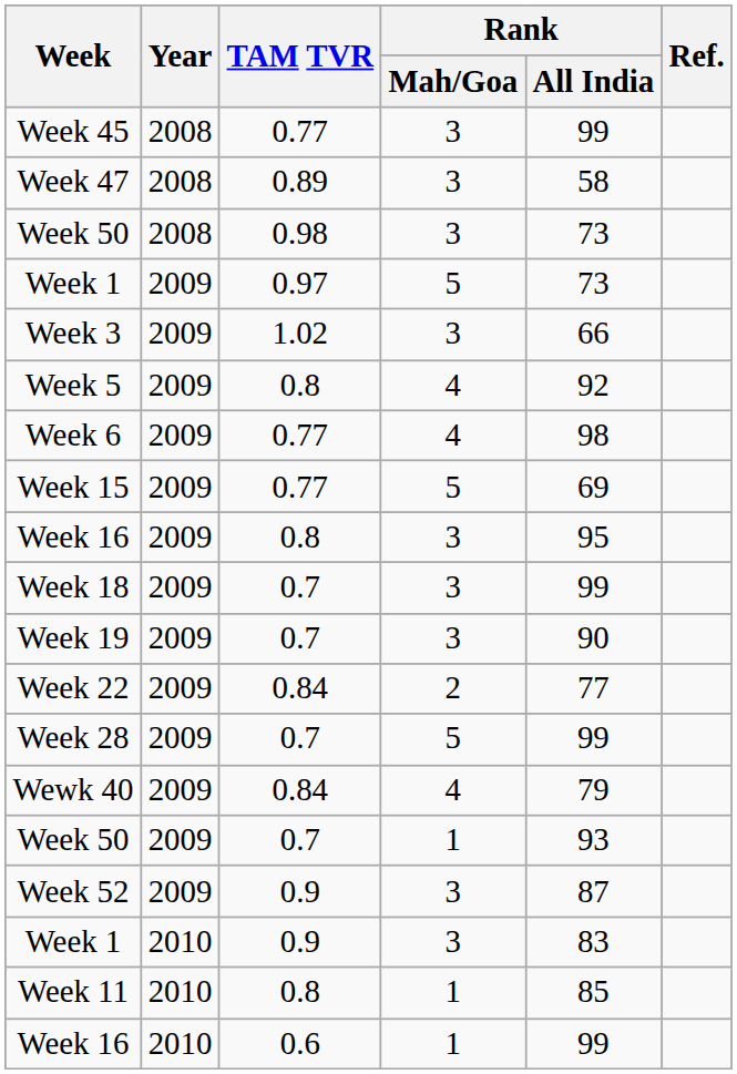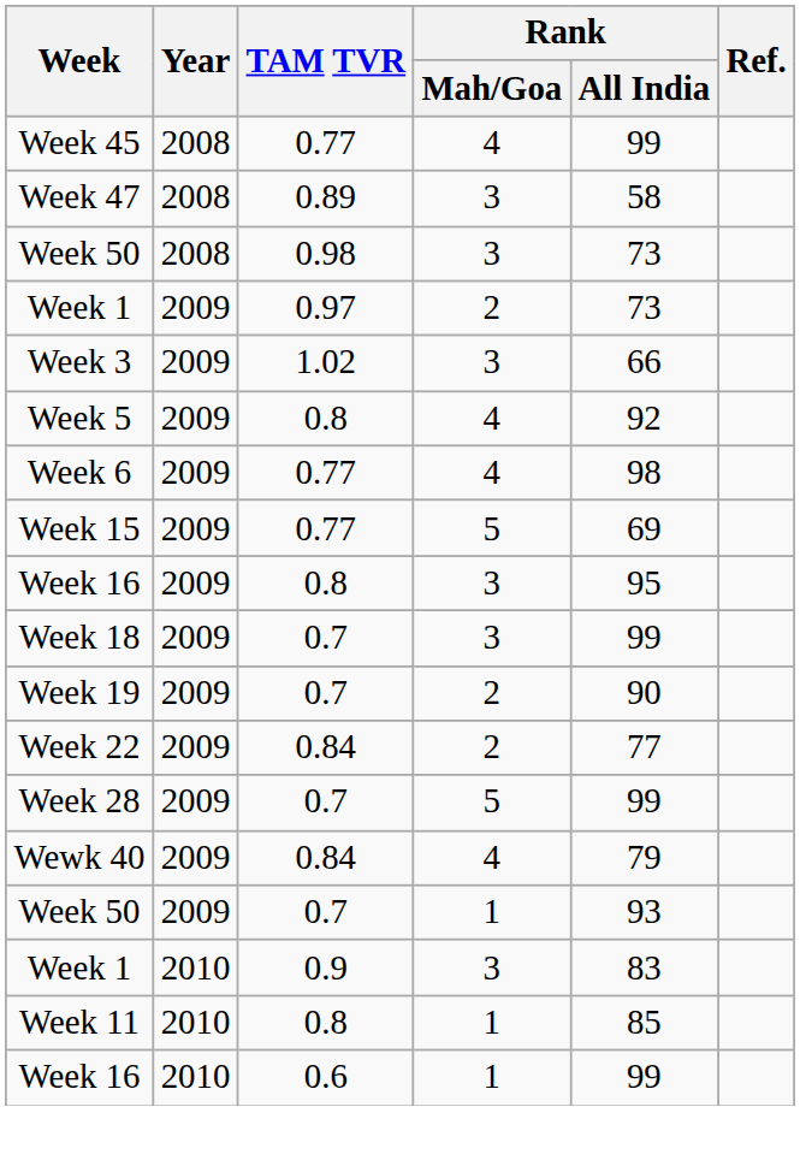Week 45 | Rank / Mah/Goa: 3 -> 4
Week 1 / 0.97 | Rank / Mah/Goa: 5 -> 2
Week 19 | Rank / Mah/Goa: 3 -> 2
- row: Week 52 | 2009 | 0.9 | 3 | 87
